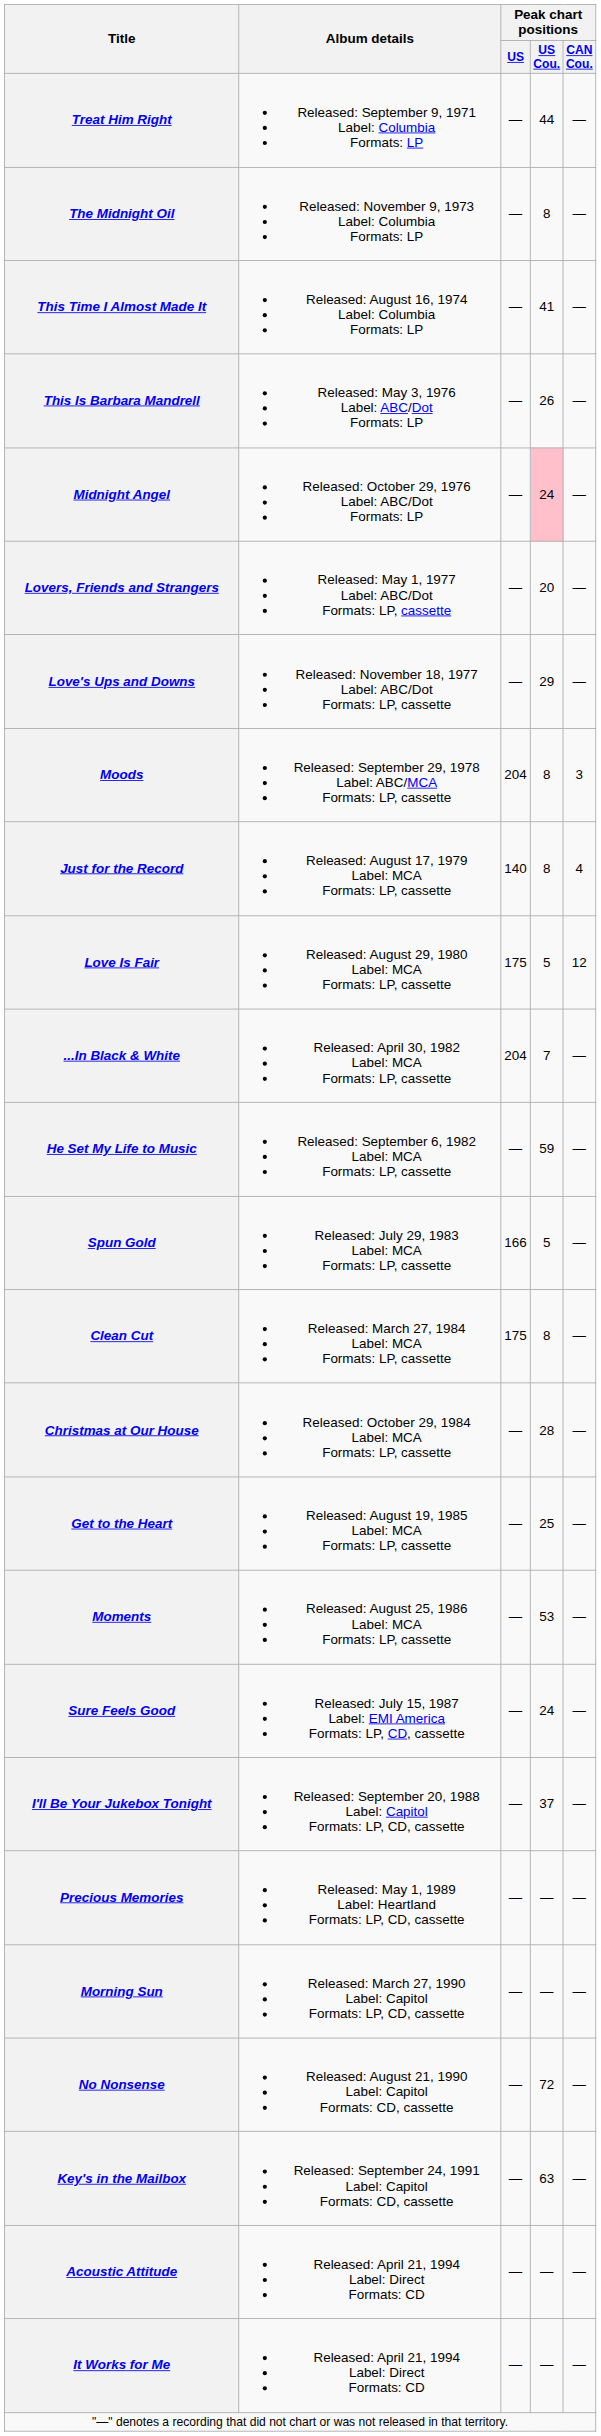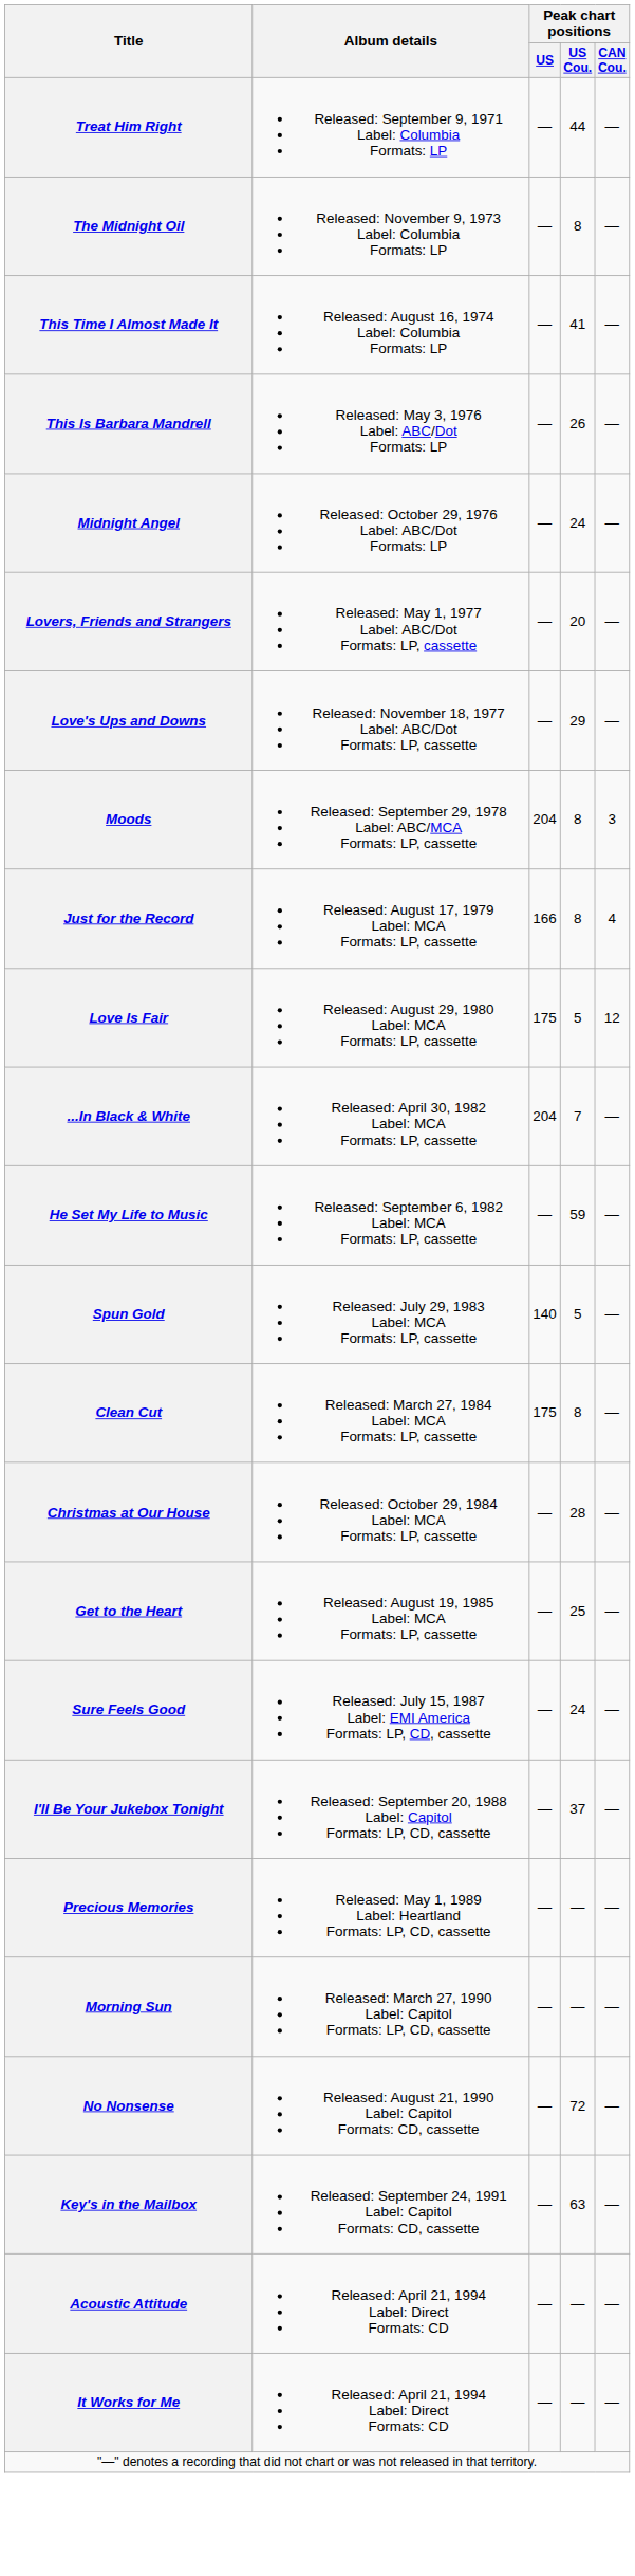Midnight Angel | Peak chart positions / US Cou.: pink background -> no background
Just for the Record | Peak chart positions / US: 140 -> 166
Spun Gold | Peak chart positions / US: 166 -> 140
- row: Moments | Released: August 25, 1986 Label: MCA Formats: LP, cassette | — | 53 | —
